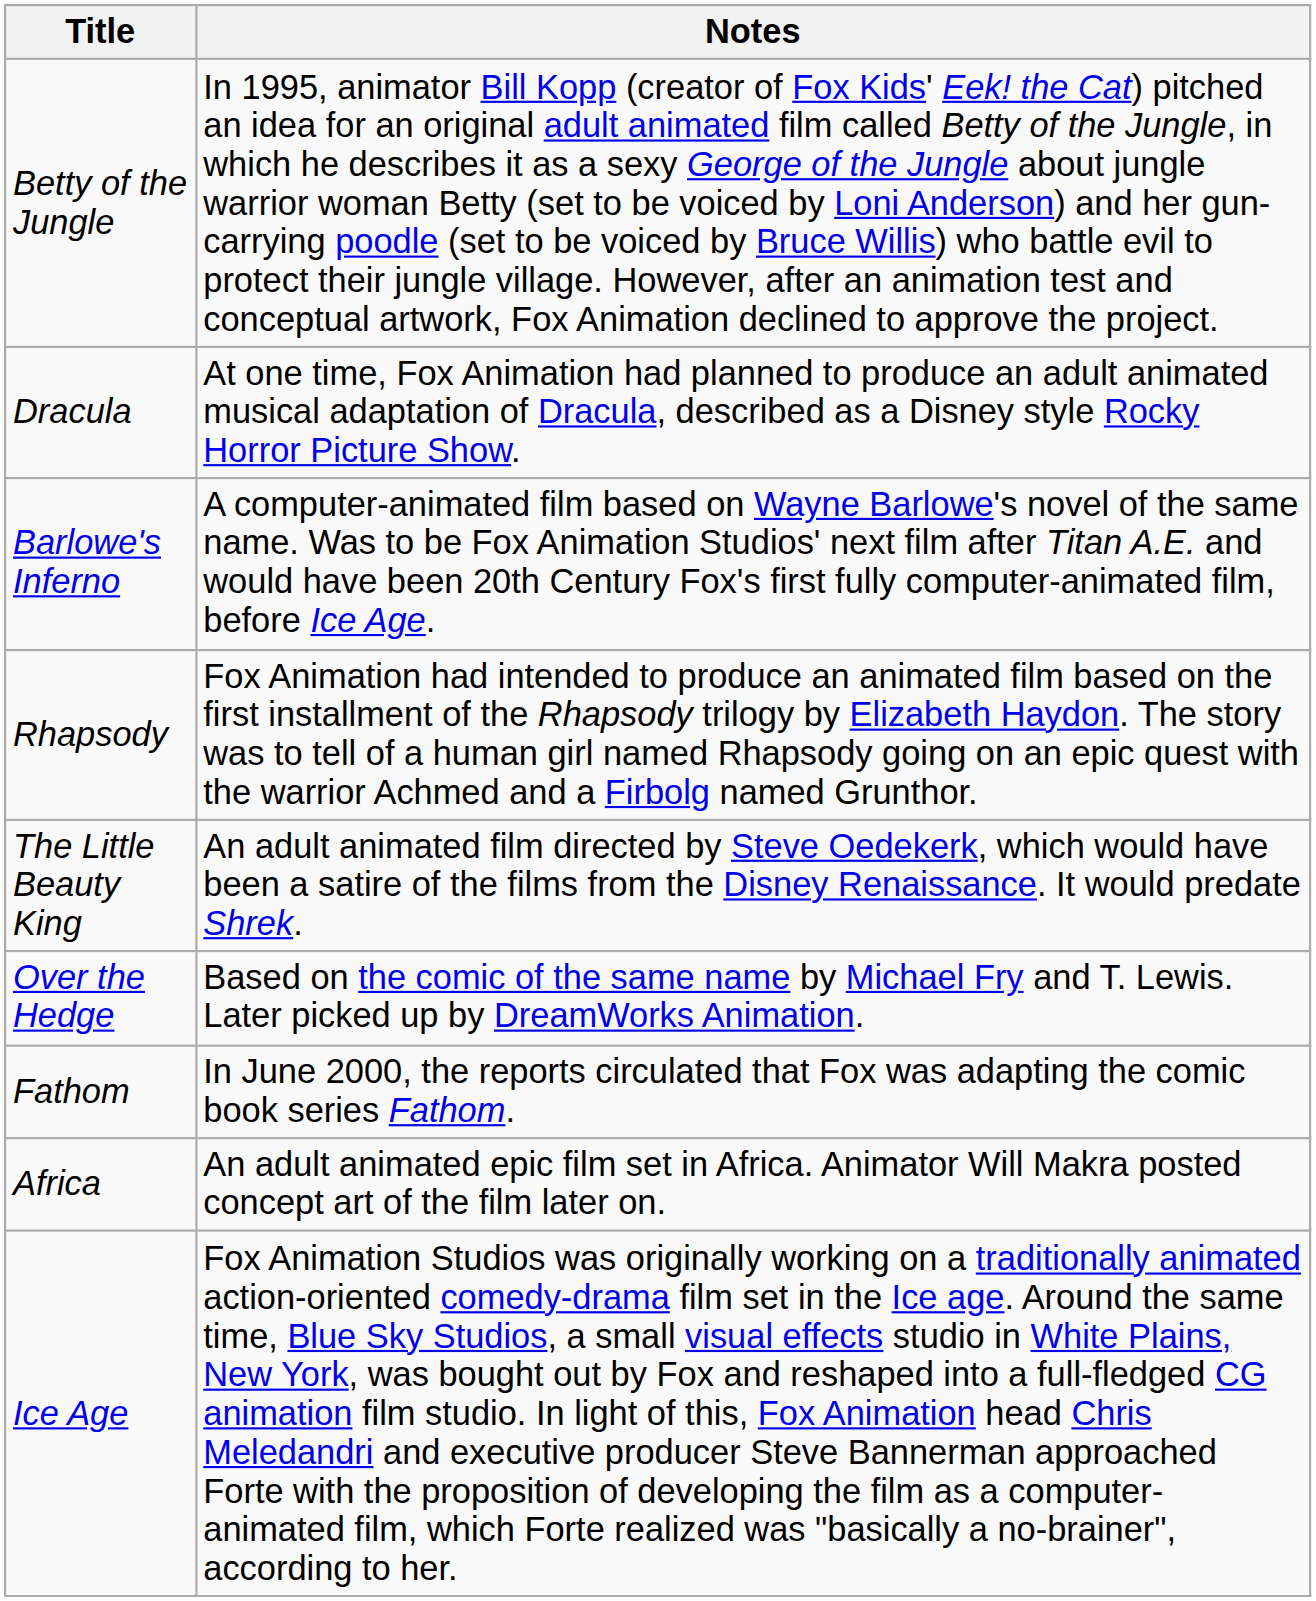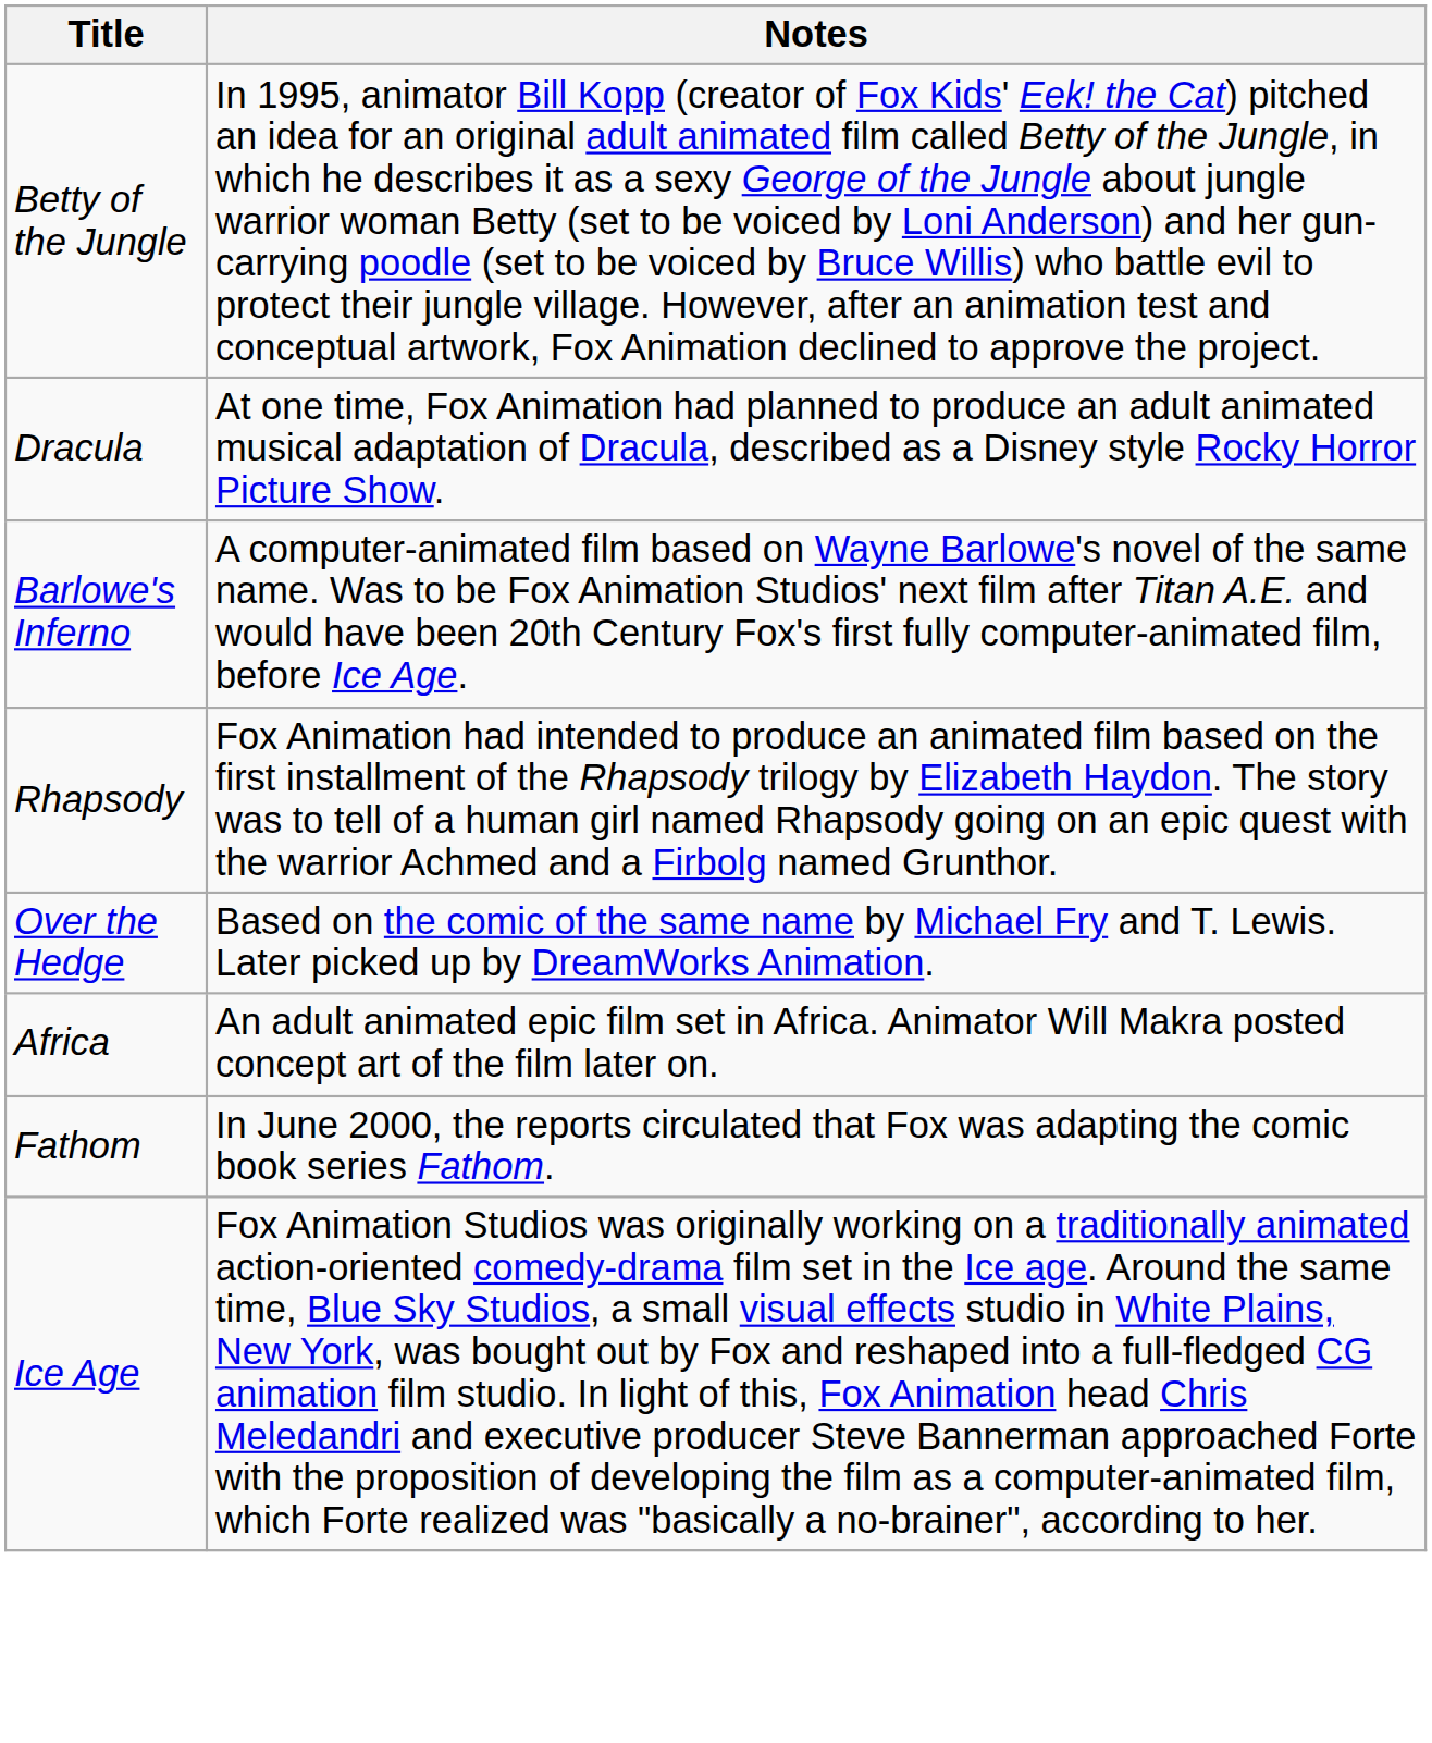- row: The Little Beauty King | An adult animated film directed by Steve Oedekerk, which would have been a satire of the films from the Disney Renaissance. It would predate Shrek.
rows swapped: Africa <-> Fathom
